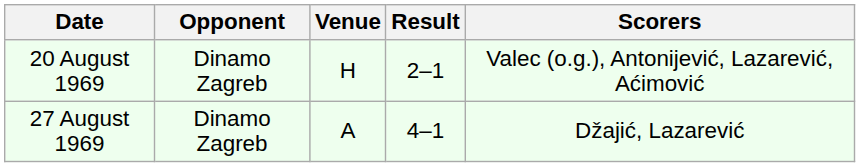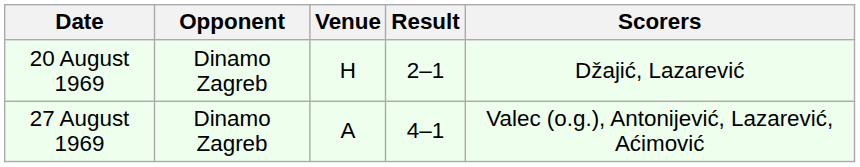20 August 1969 | Scorers: Valec (o.g.), Antonijević, Lazarević, Aćimović -> Džajić, Lazarević
27 August 1969 | Scorers: Džajić, Lazarević -> Valec (o.g.), Antonijević, Lazarević, Aćimović
